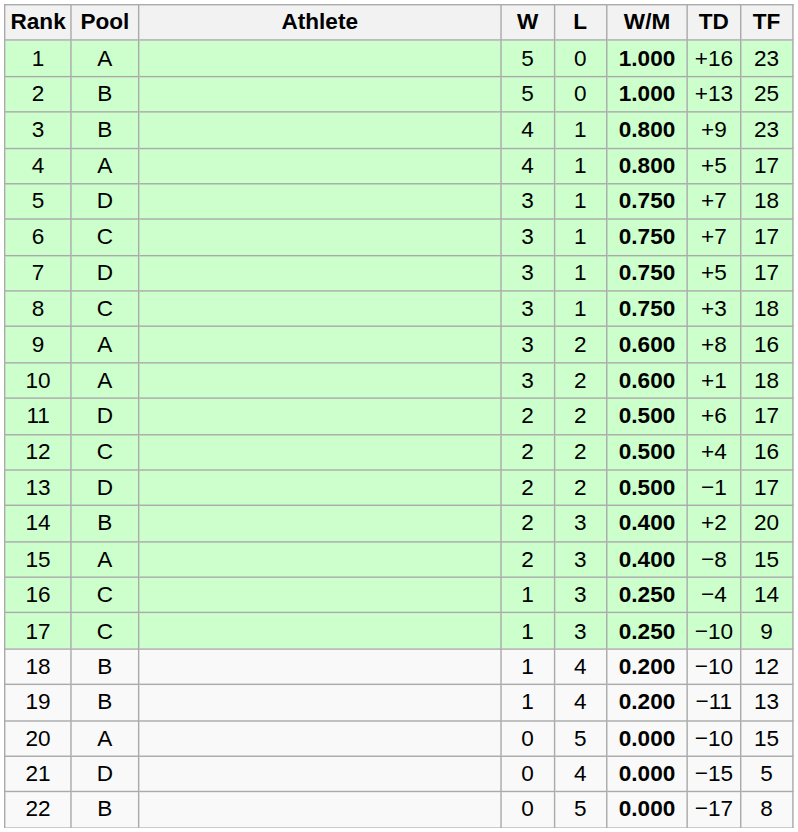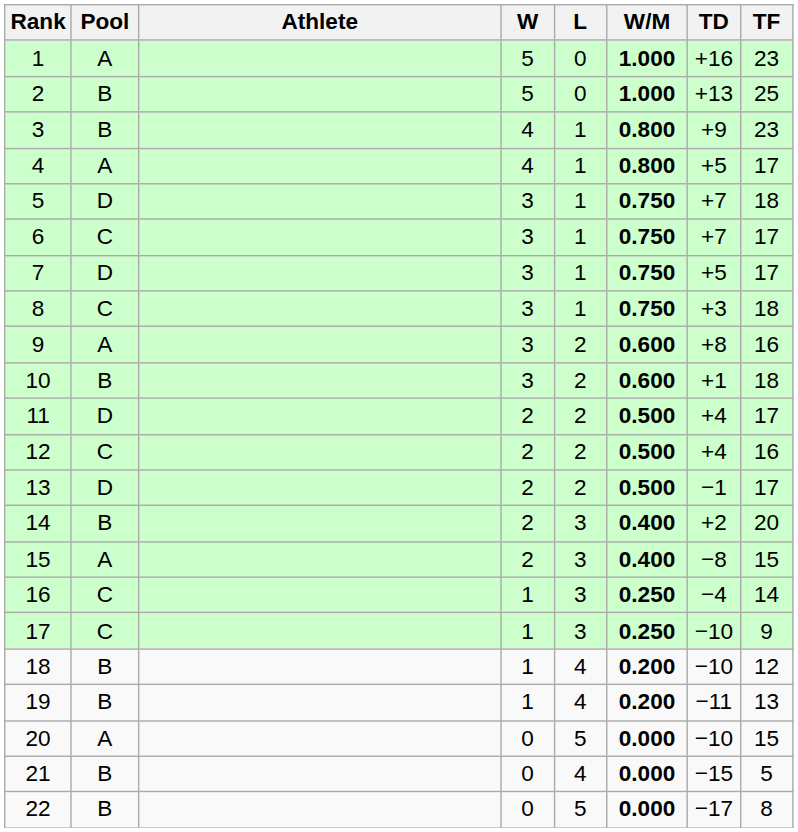10 | Pool: A -> B
11 | TD: +6 -> +4
21 | Pool: D -> B
